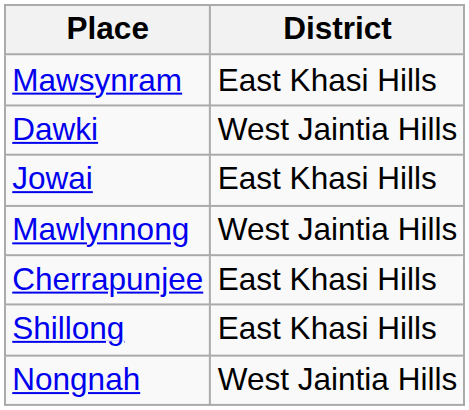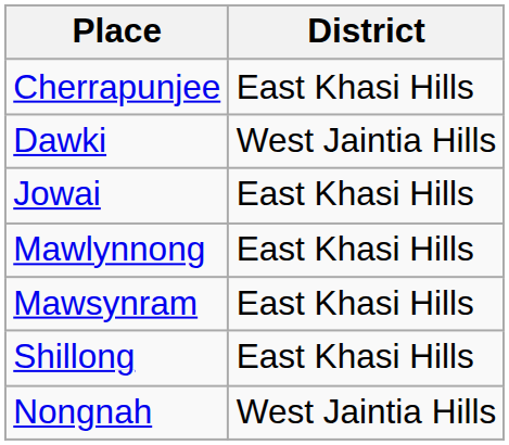rows swapped: Cherrapunjee <-> Mawsynram
Mawlynnong | District: West Jaintia Hills -> East Khasi Hills
